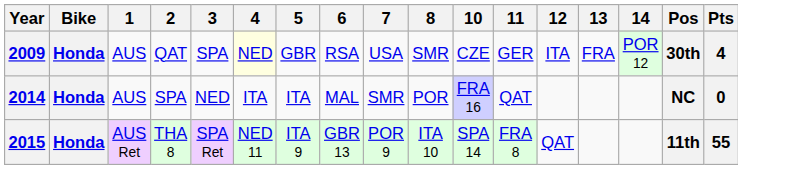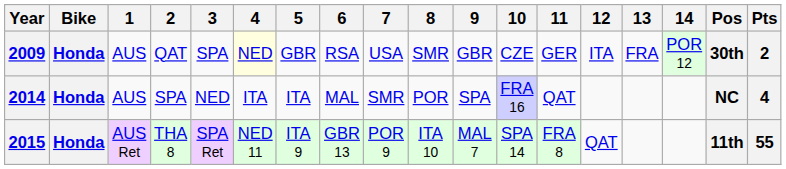+ column: 9 | GBR | SPA | MAL 7
2009 | Pts: 4 -> 2
2014 | Pts: 0 -> 4
